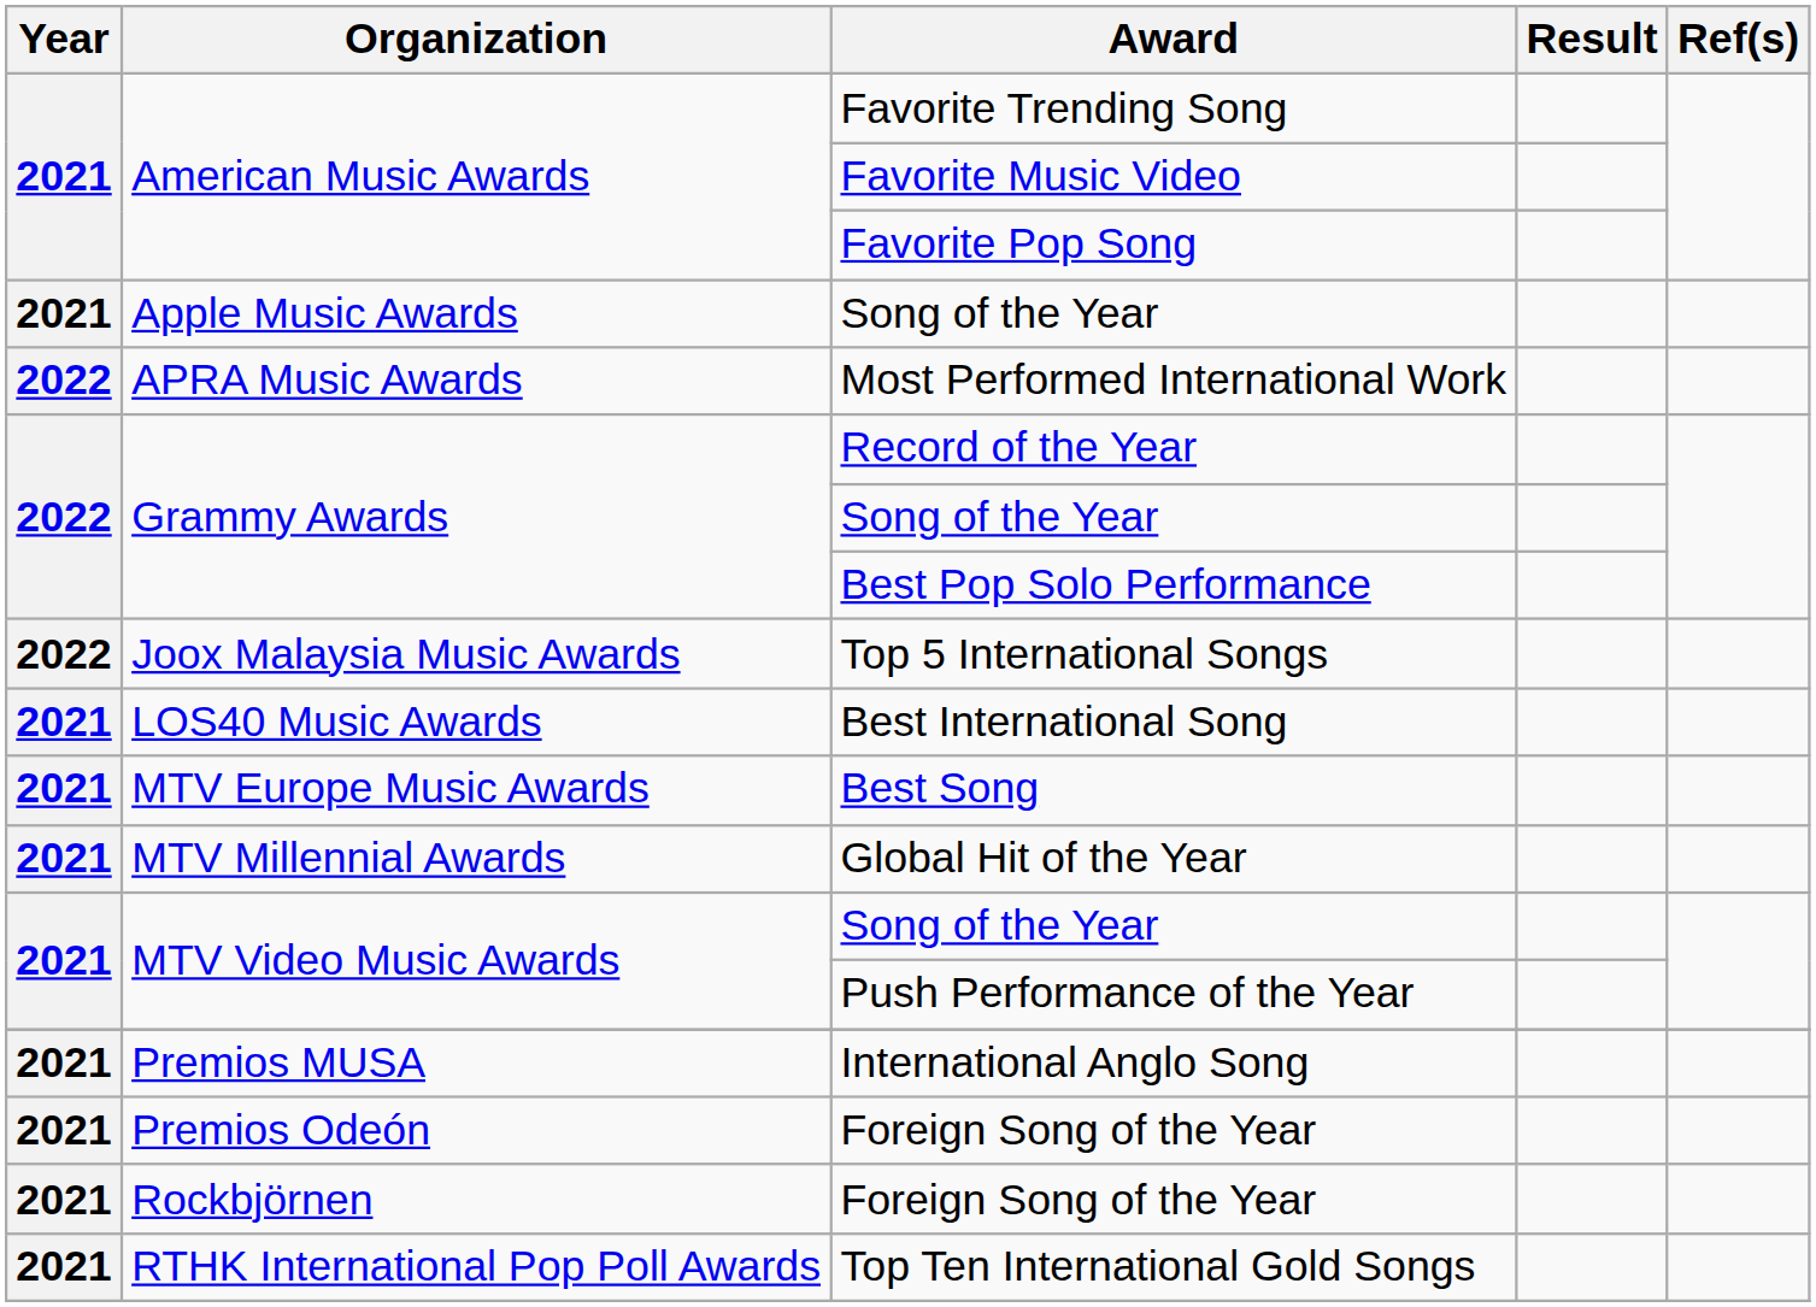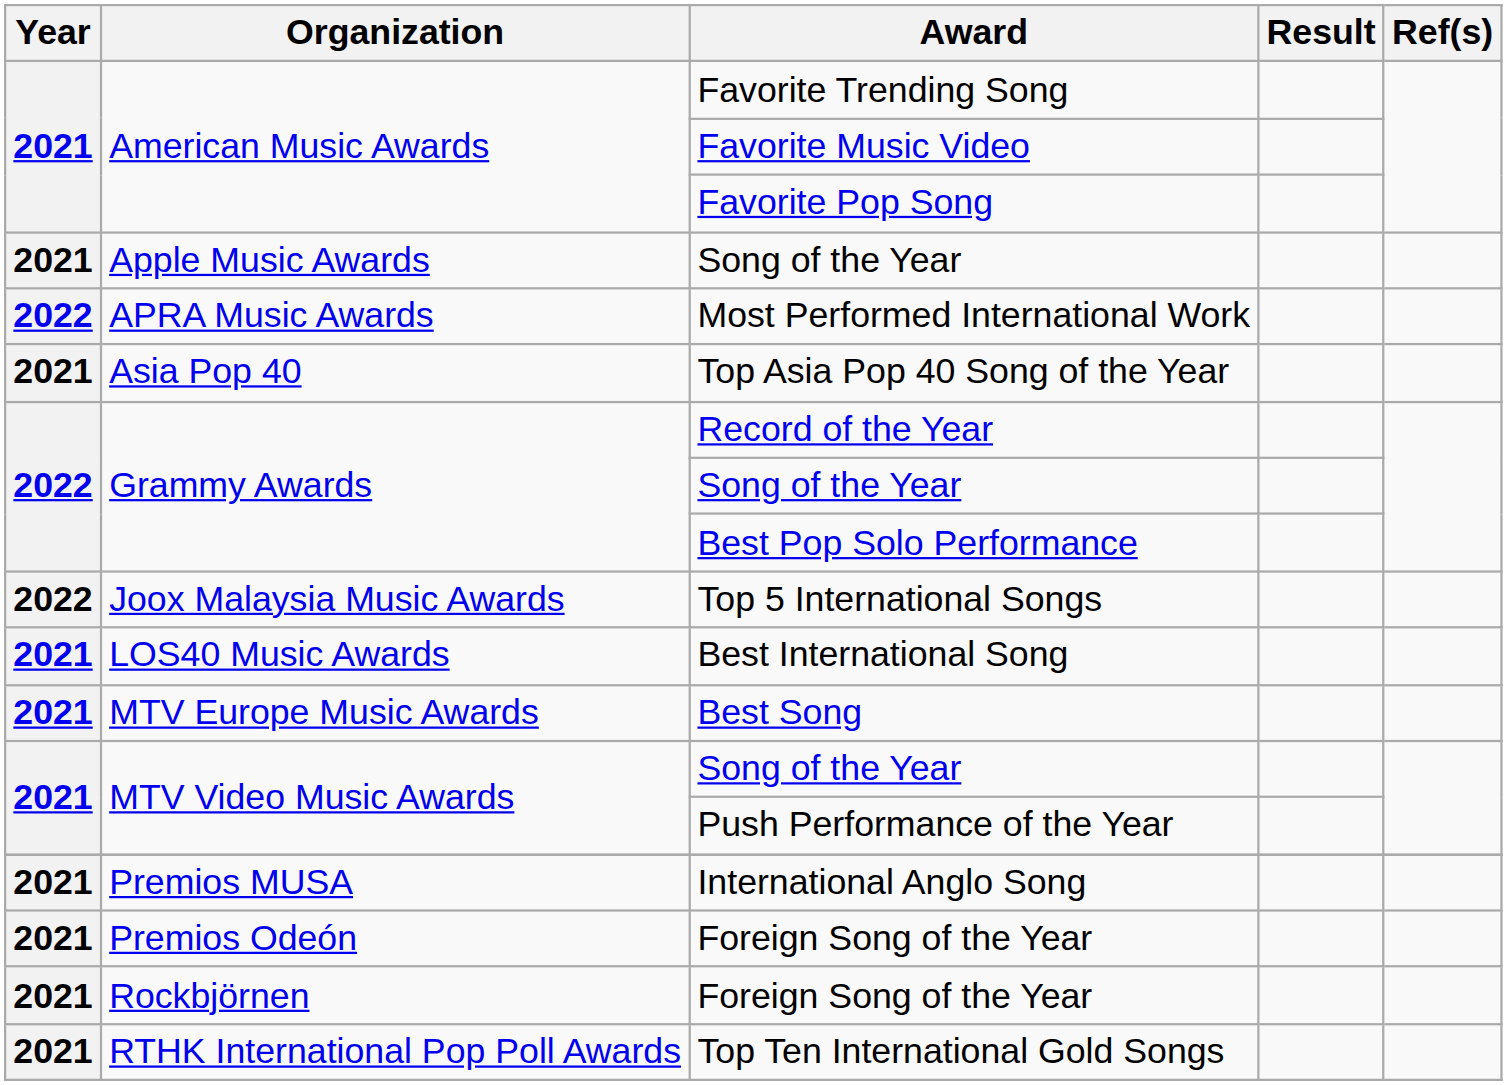+ row: 2021 | Asia Pop 40 | Top Asia Pop 40 Song of the Year
- row: 2021 | MTV Millennial Awards | Global Hit of the Year
